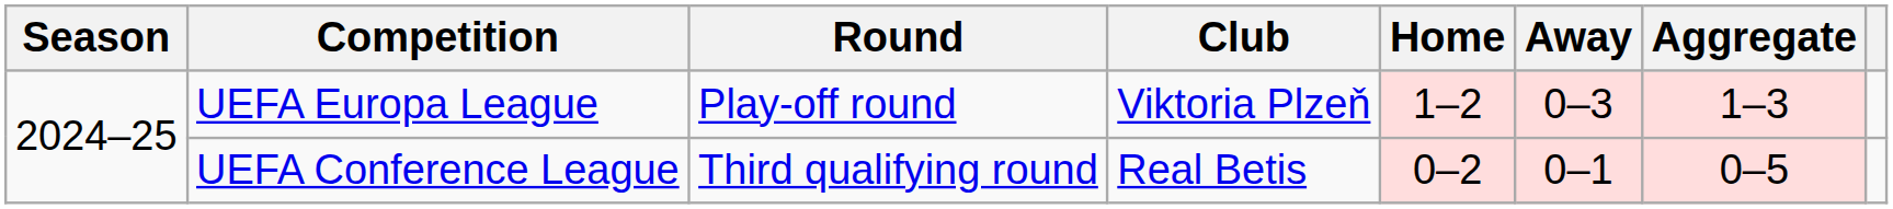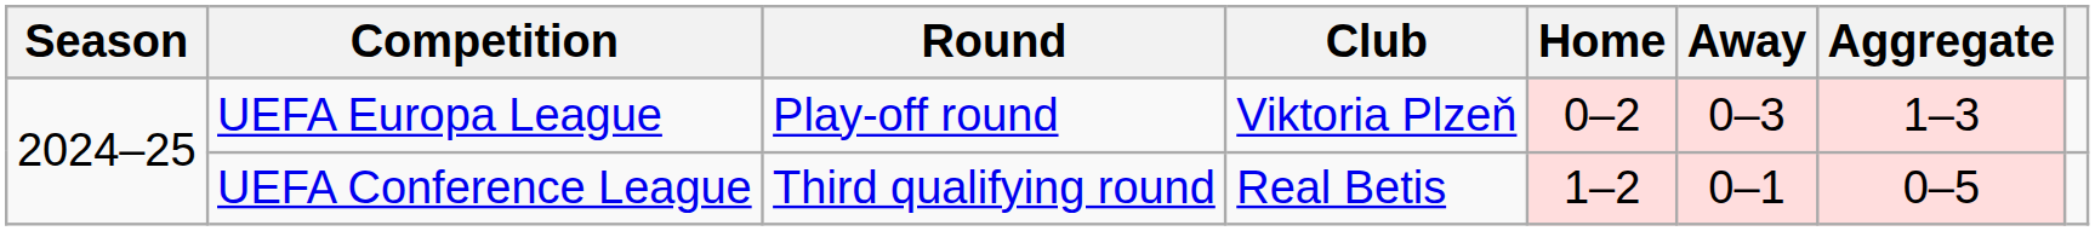UEFA Europa League | Home: 1–2 -> 0–2
UEFA Conference League | Home: 0–2 -> 1–2
